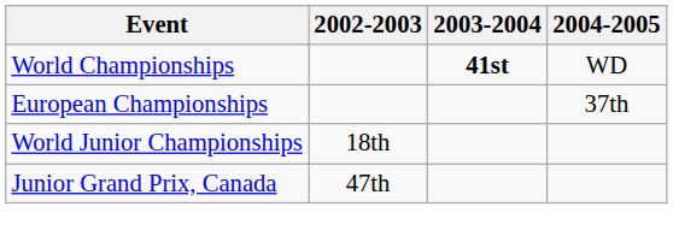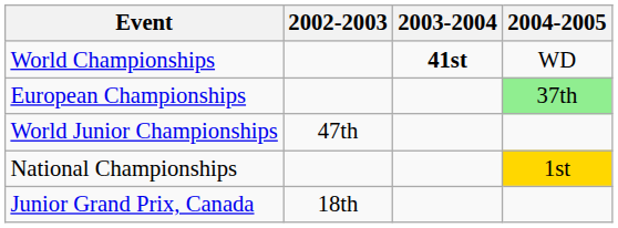European Championships | 2004-2005: no background -> lightgreen background
World Junior Championships | 2002-2003: 18th -> 47th
+ row: National Championships | 1st
Junior Grand Prix, Canada | 2002-2003: 47th -> 18th
